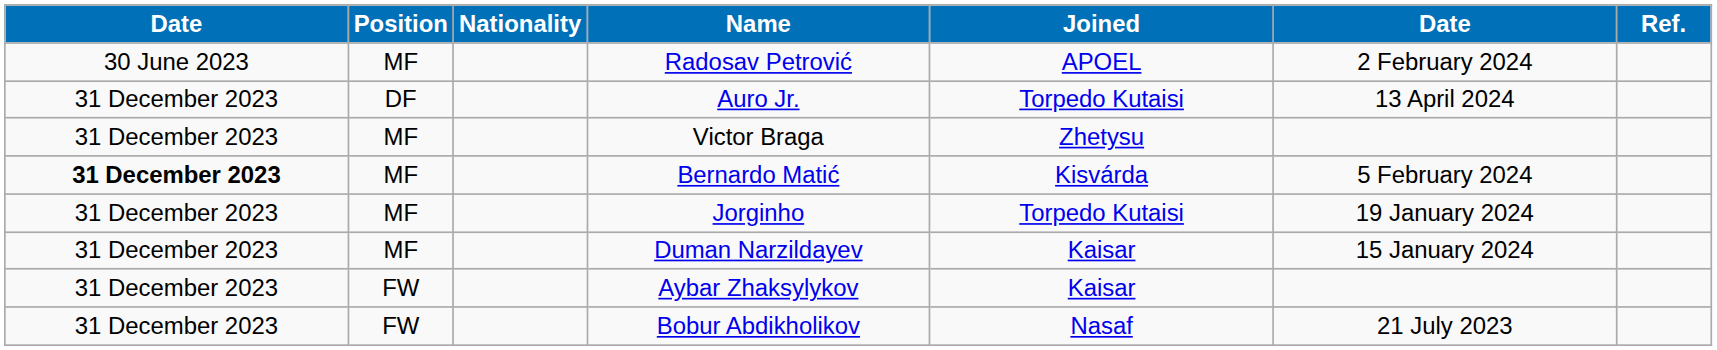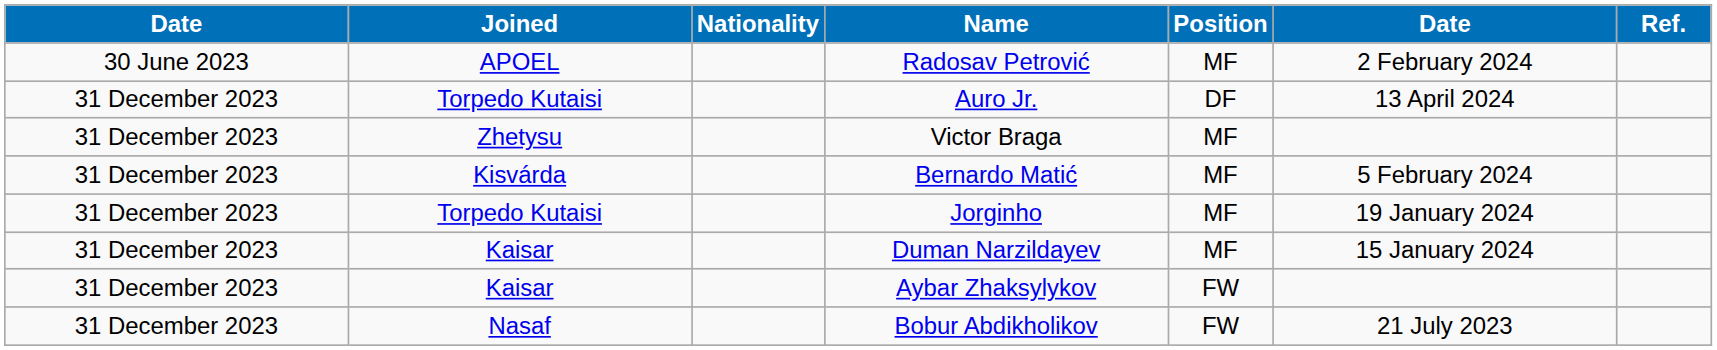columns swapped: Position <-> Joined
Bernardo Matić | column 1: bold -> normal
